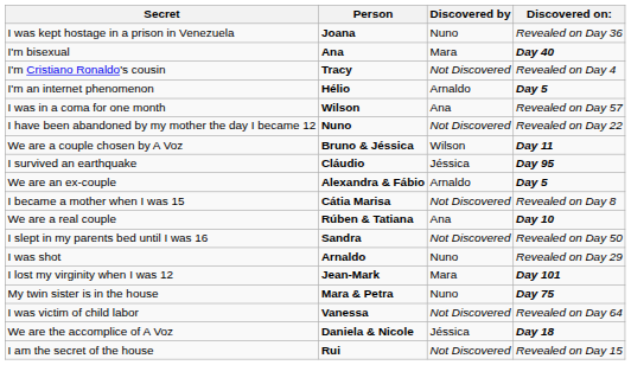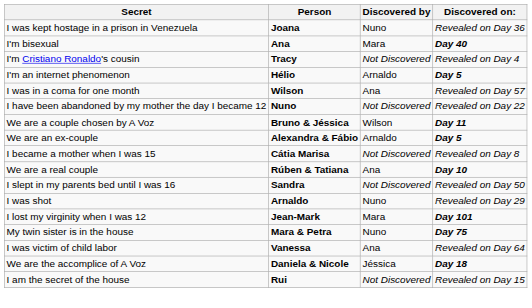- row: I survived an earthquake | Cláudio | Jéssica | Day 95
I was victim of child labor | Discovered by: Not Discovered -> Ana
